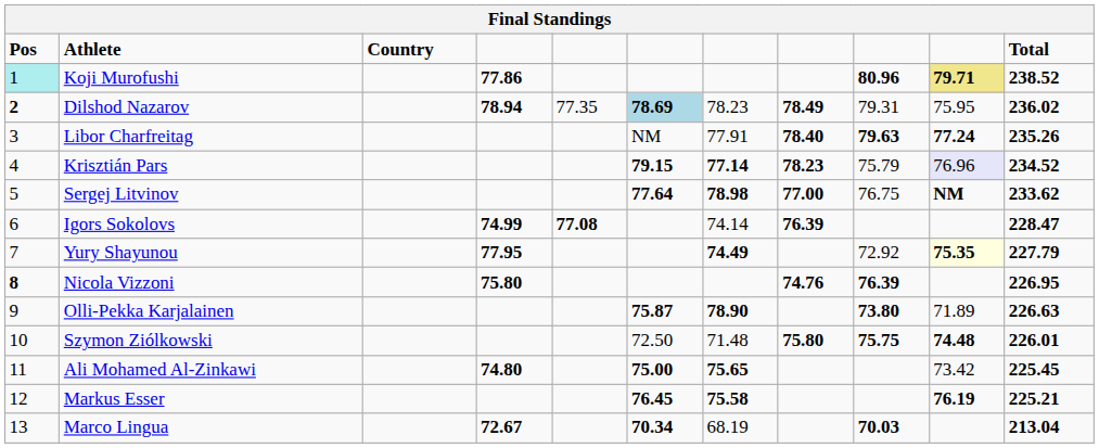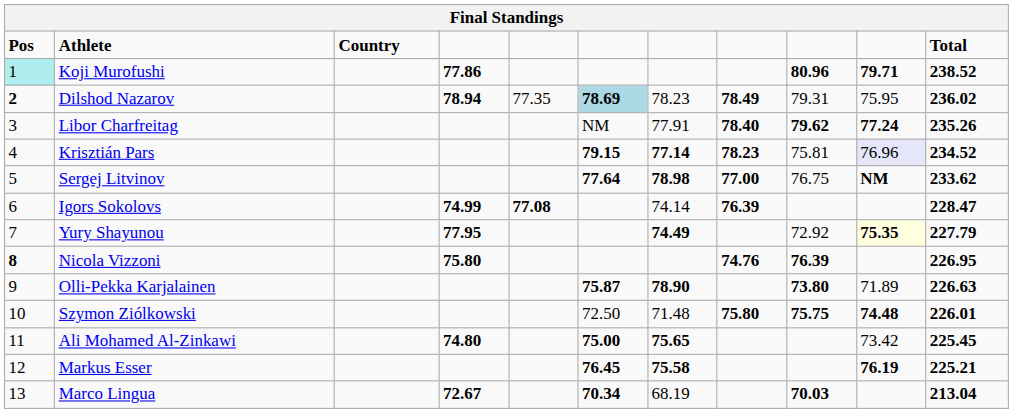Koji Murofushi | column 10: khaki background -> no background
Libor Charfreitag | column 9: 79.63 -> 79.62
Krisztián Pars | column 9: 75.79 -> 75.81
